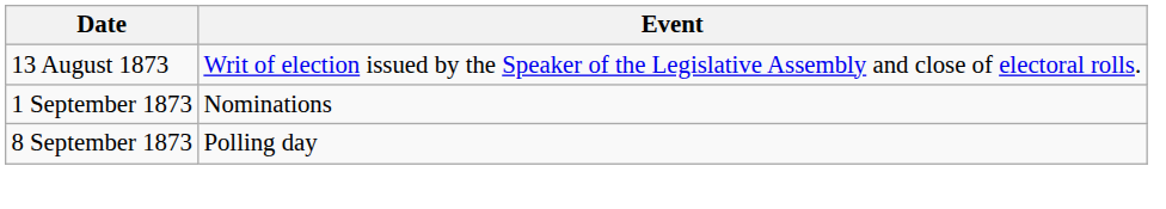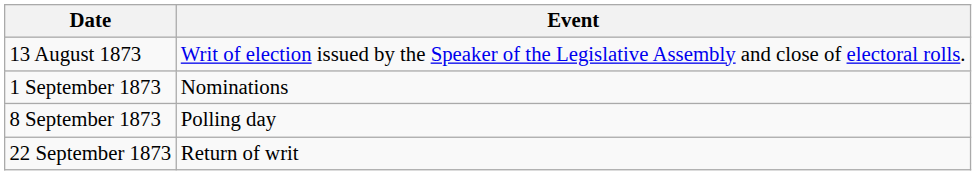+ row: 22 September 1873 | Return of writ
